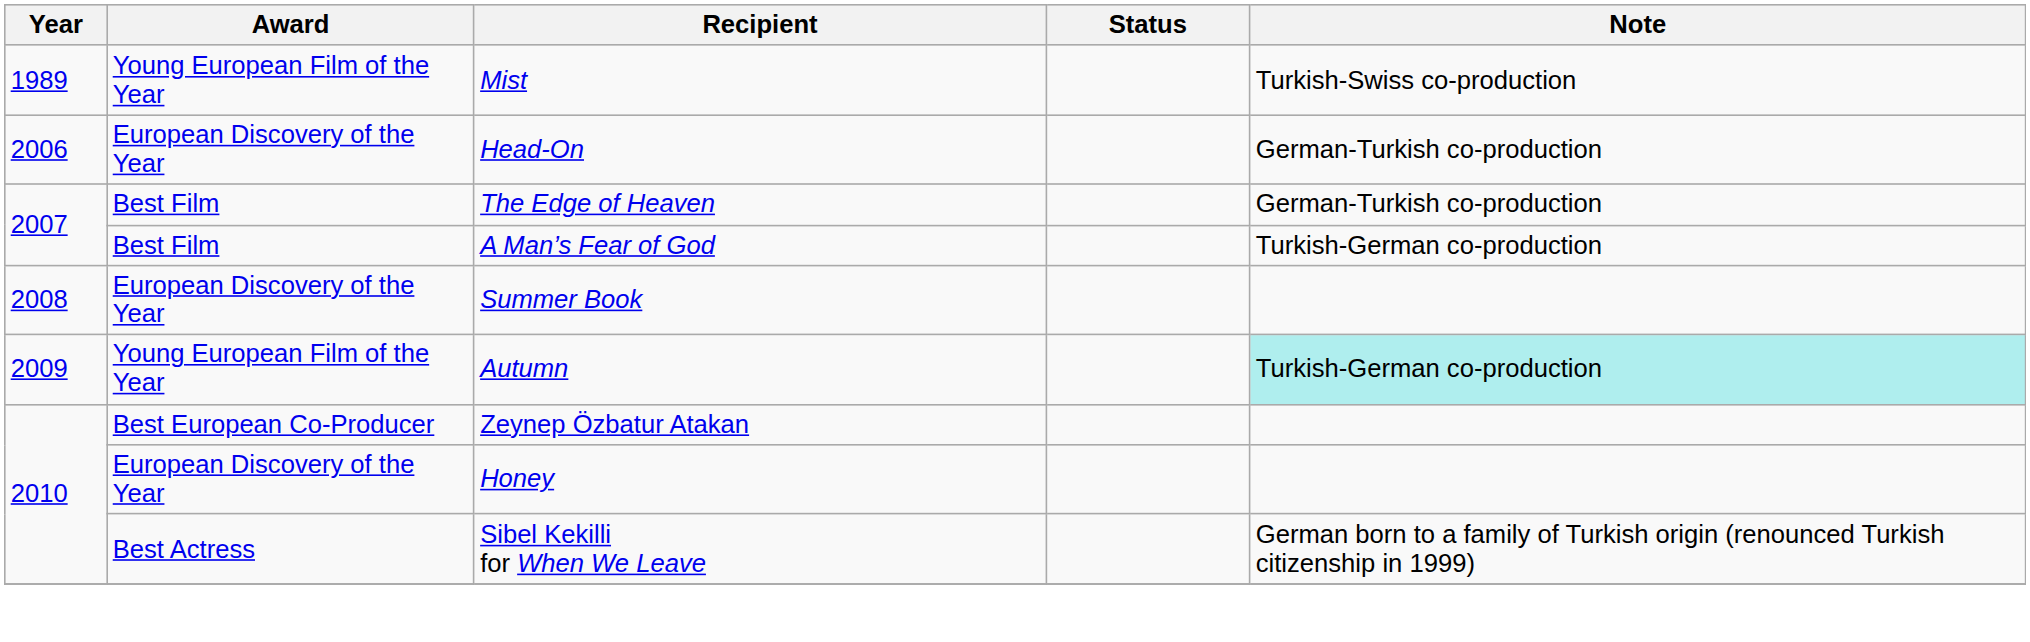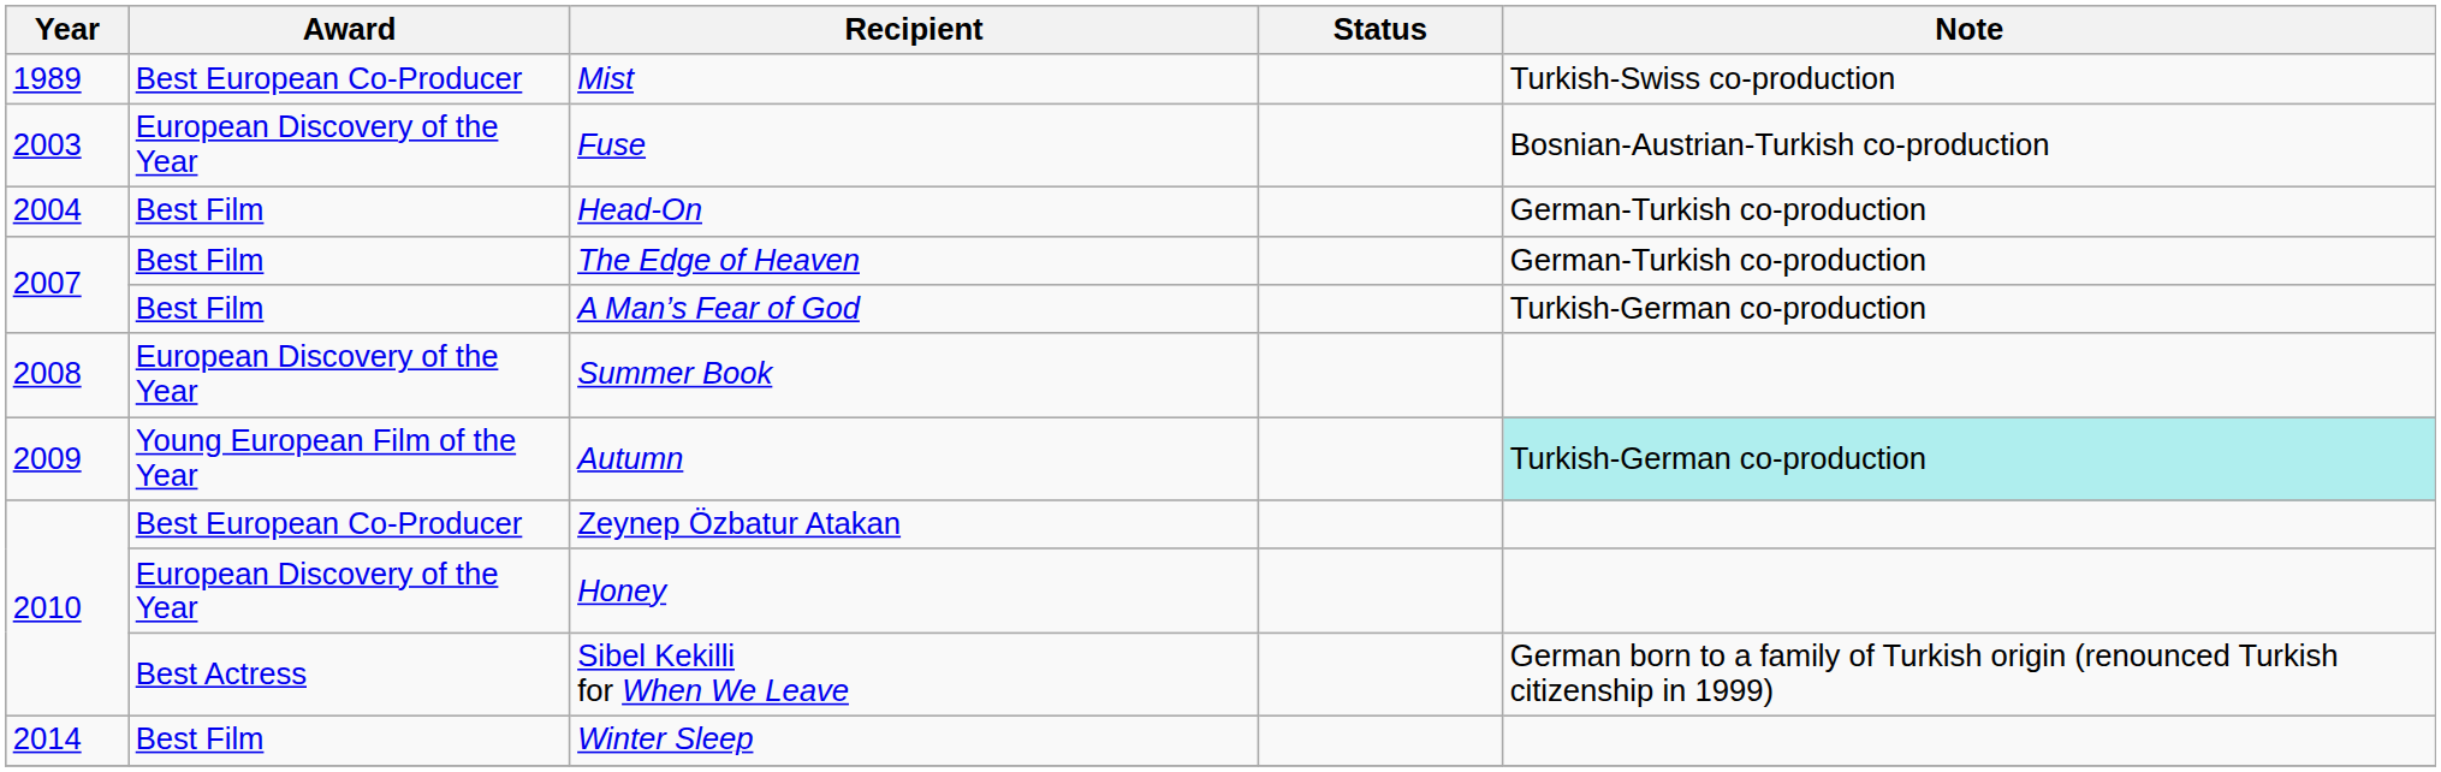Mist | Award: Young European Film of the Year -> Best European Co-Producer
+ row: 2003 | European Discovery of the Year | Fuse | Bosnian-Austrian-Turkish co-production
Head-On | Year: 2006 -> 2004
Head-On | Award: European Discovery of the Year -> Best Film
+ row: 2014 | Best Film | Winter Sleep
